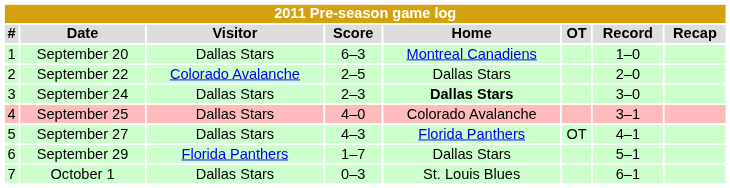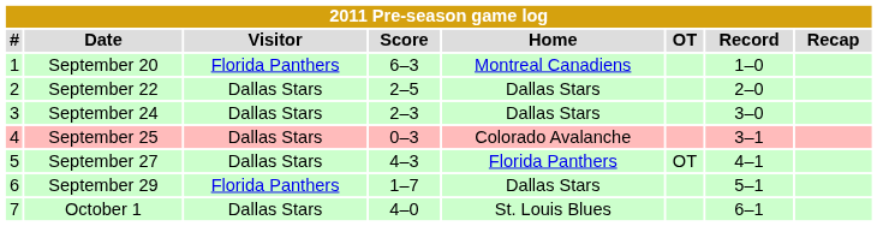September 20 | Visitor: Dallas Stars -> Florida Panthers
September 22 | Visitor: Colorado Avalanche -> Dallas Stars
September 24 | Home: bold -> normal
September 25 | Score: 4–0 -> 0–3
October 1 | Score: 0–3 -> 4–0
